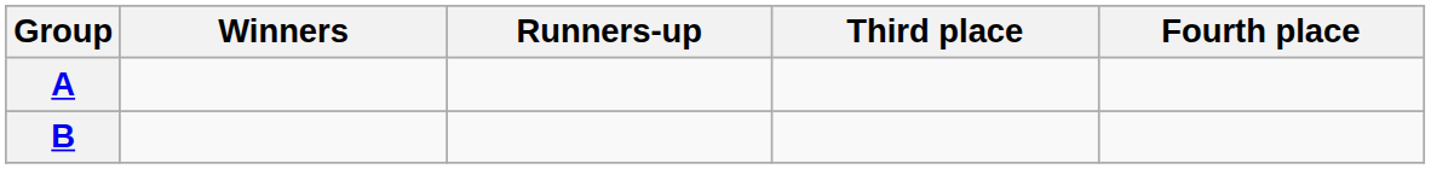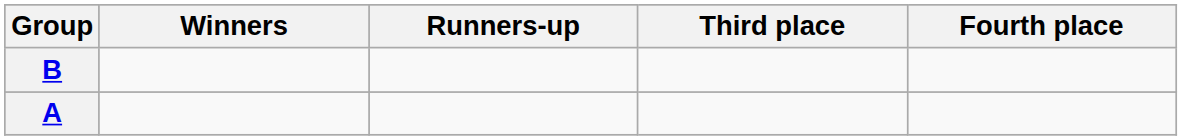rows swapped: A <-> B
